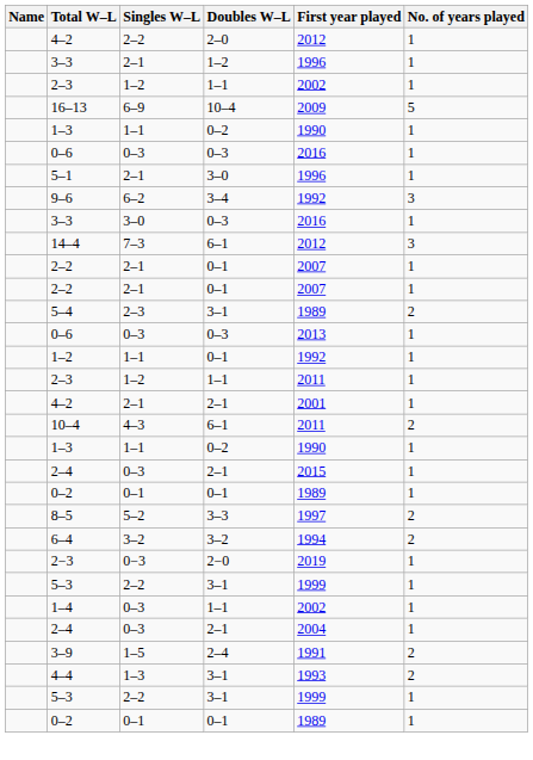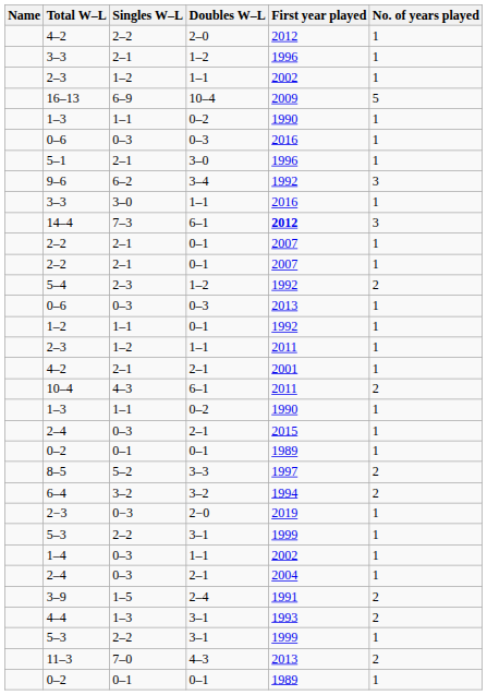3–3 / 3–0 | Doubles W–L: 0–3 -> 1–1
14–4 | First year played: normal -> bold
5–4 | Doubles W–L: 3–1 -> 1–2
5–4 | First year played: 1989 -> 1992
+ row: 11–3 | 7–0 | 4–3 | 2013 | 2
